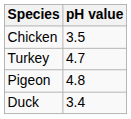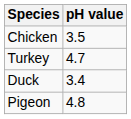rows swapped: Pigeon <-> Duck
